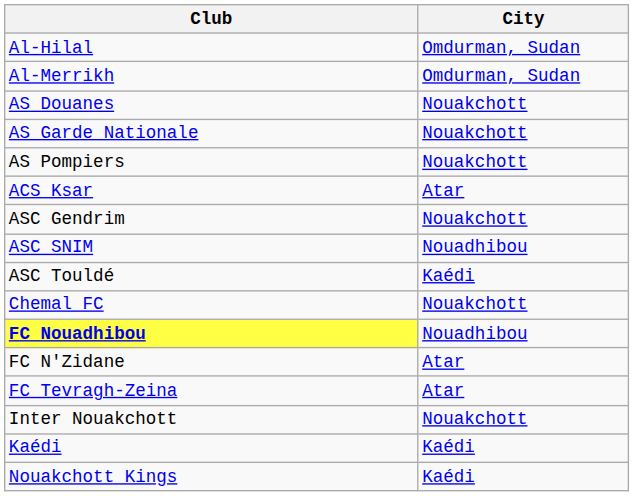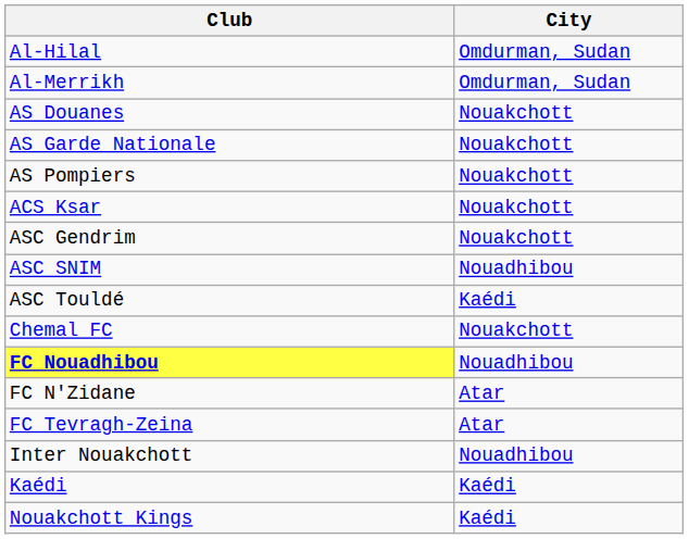ACS Ksar | City: Atar -> Nouakchott
Inter Nouakchott | City: Nouakchott -> Nouadhibou
